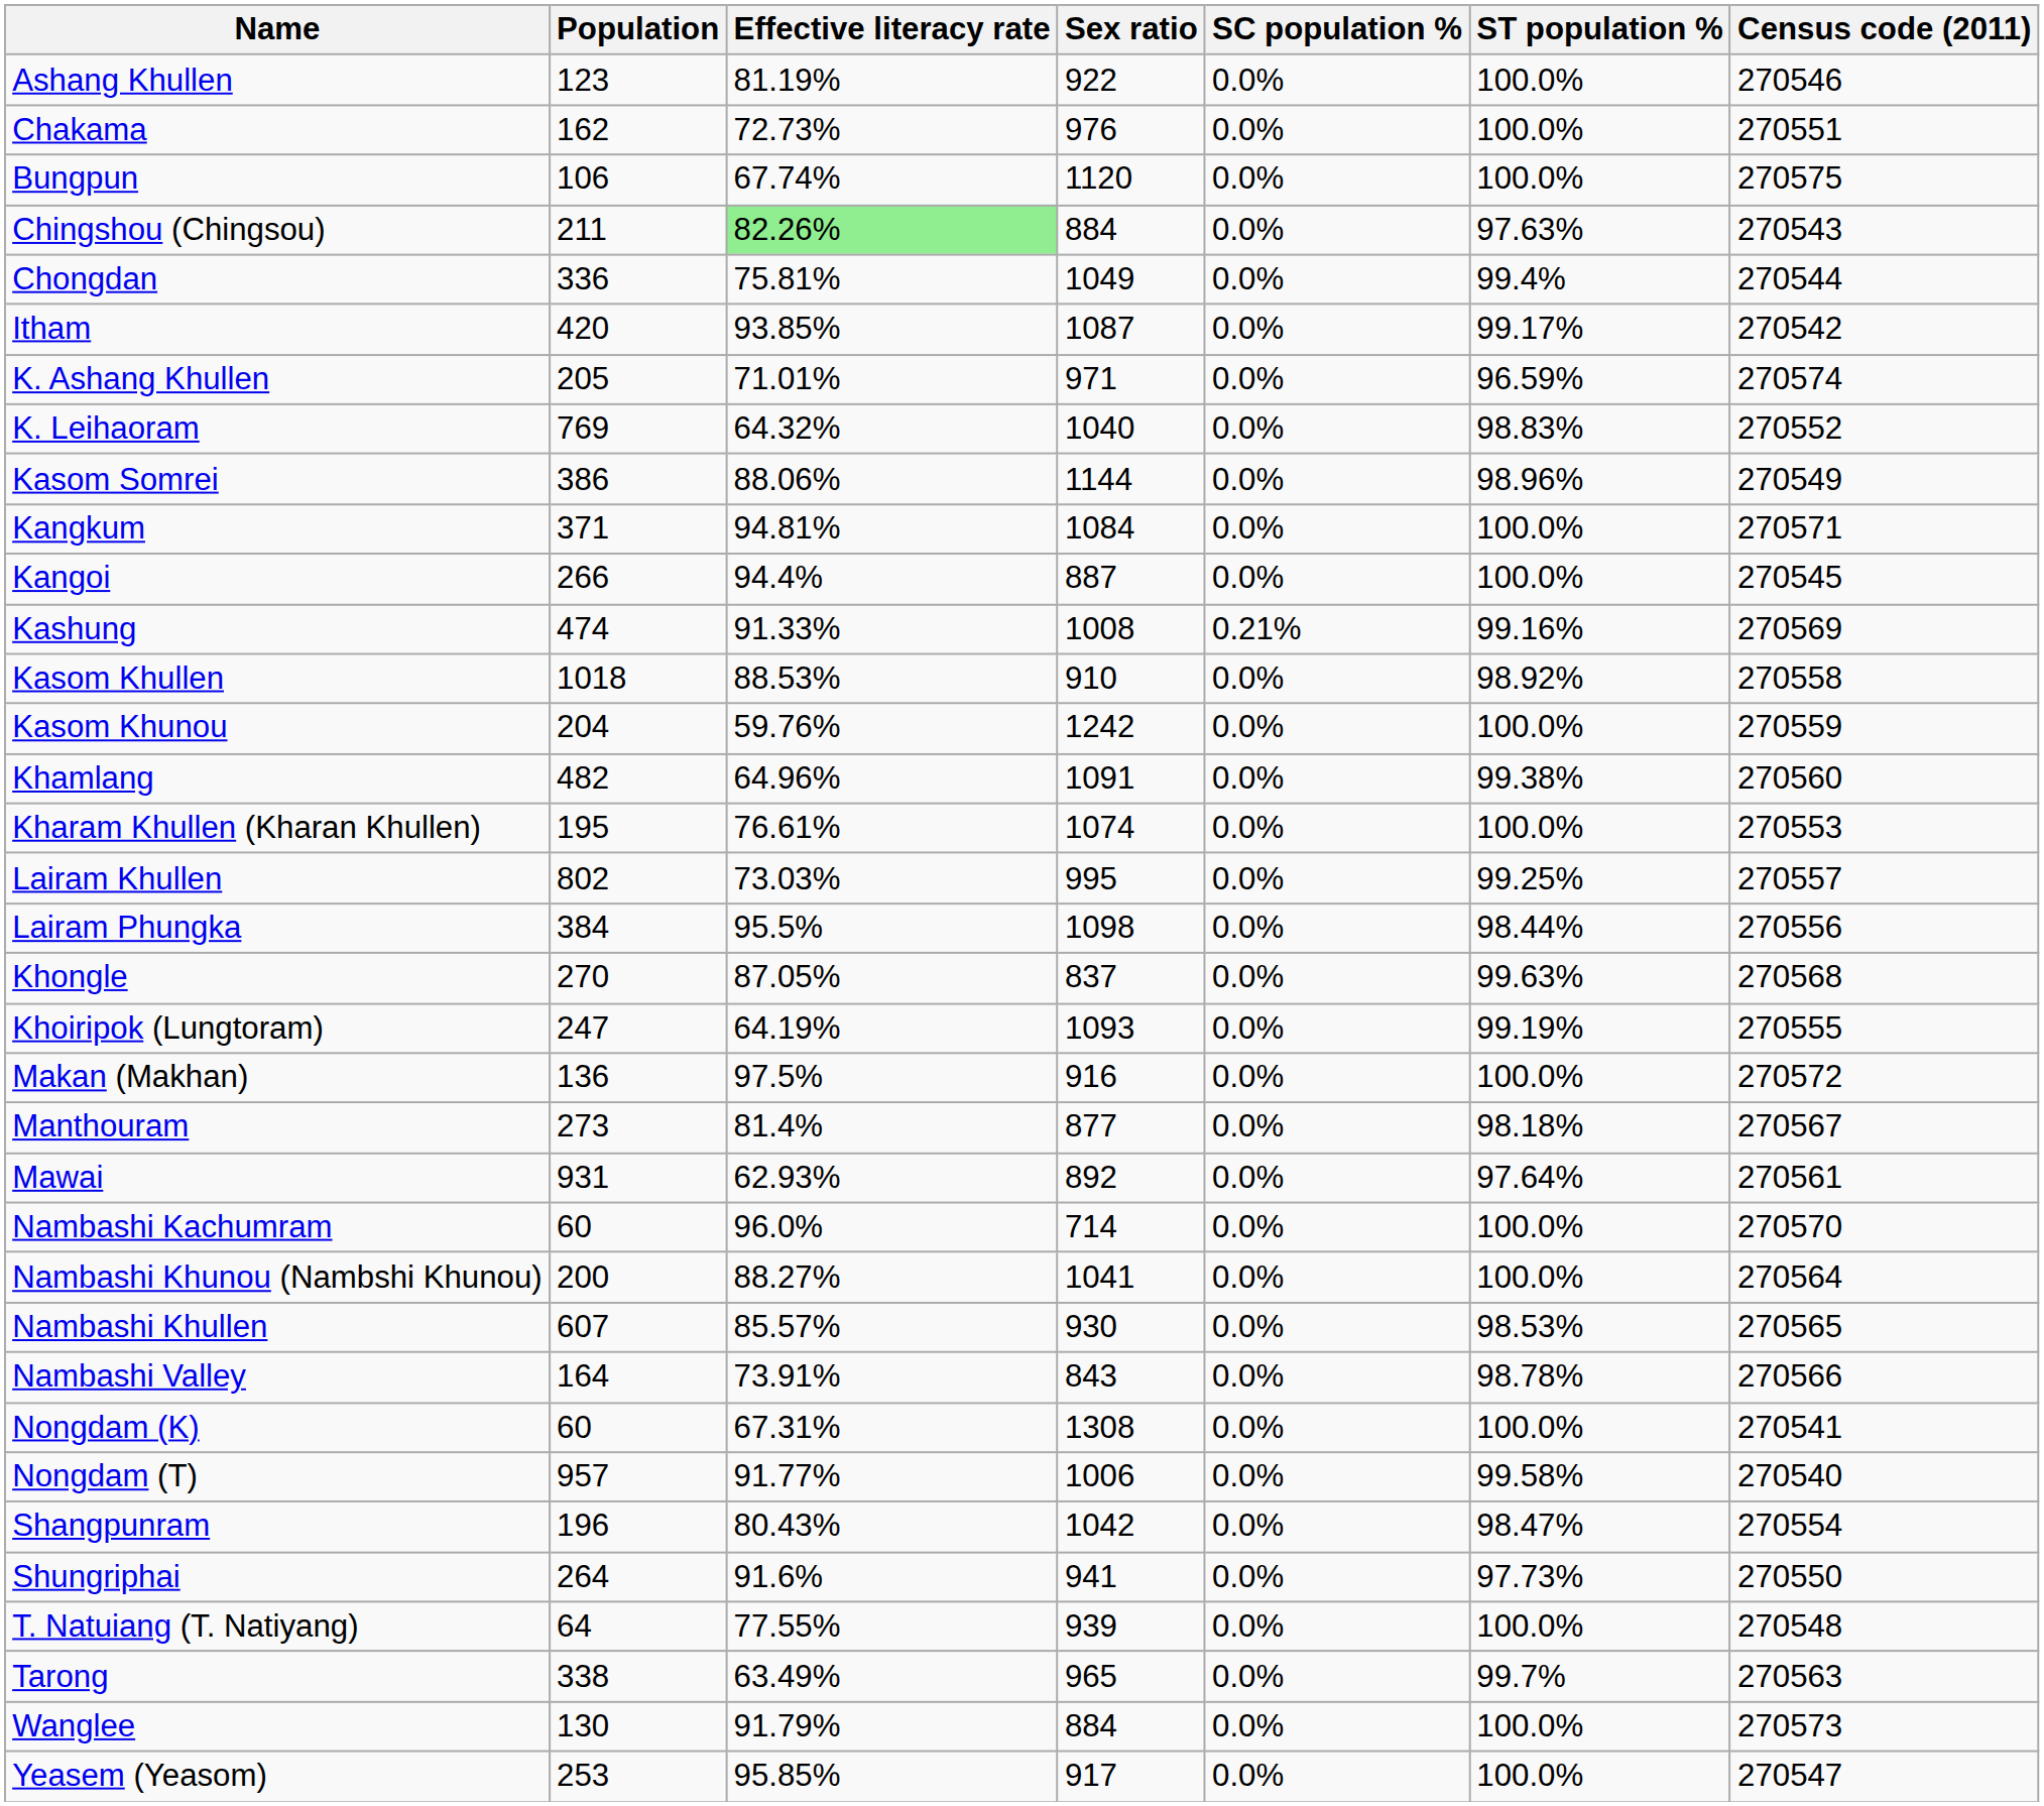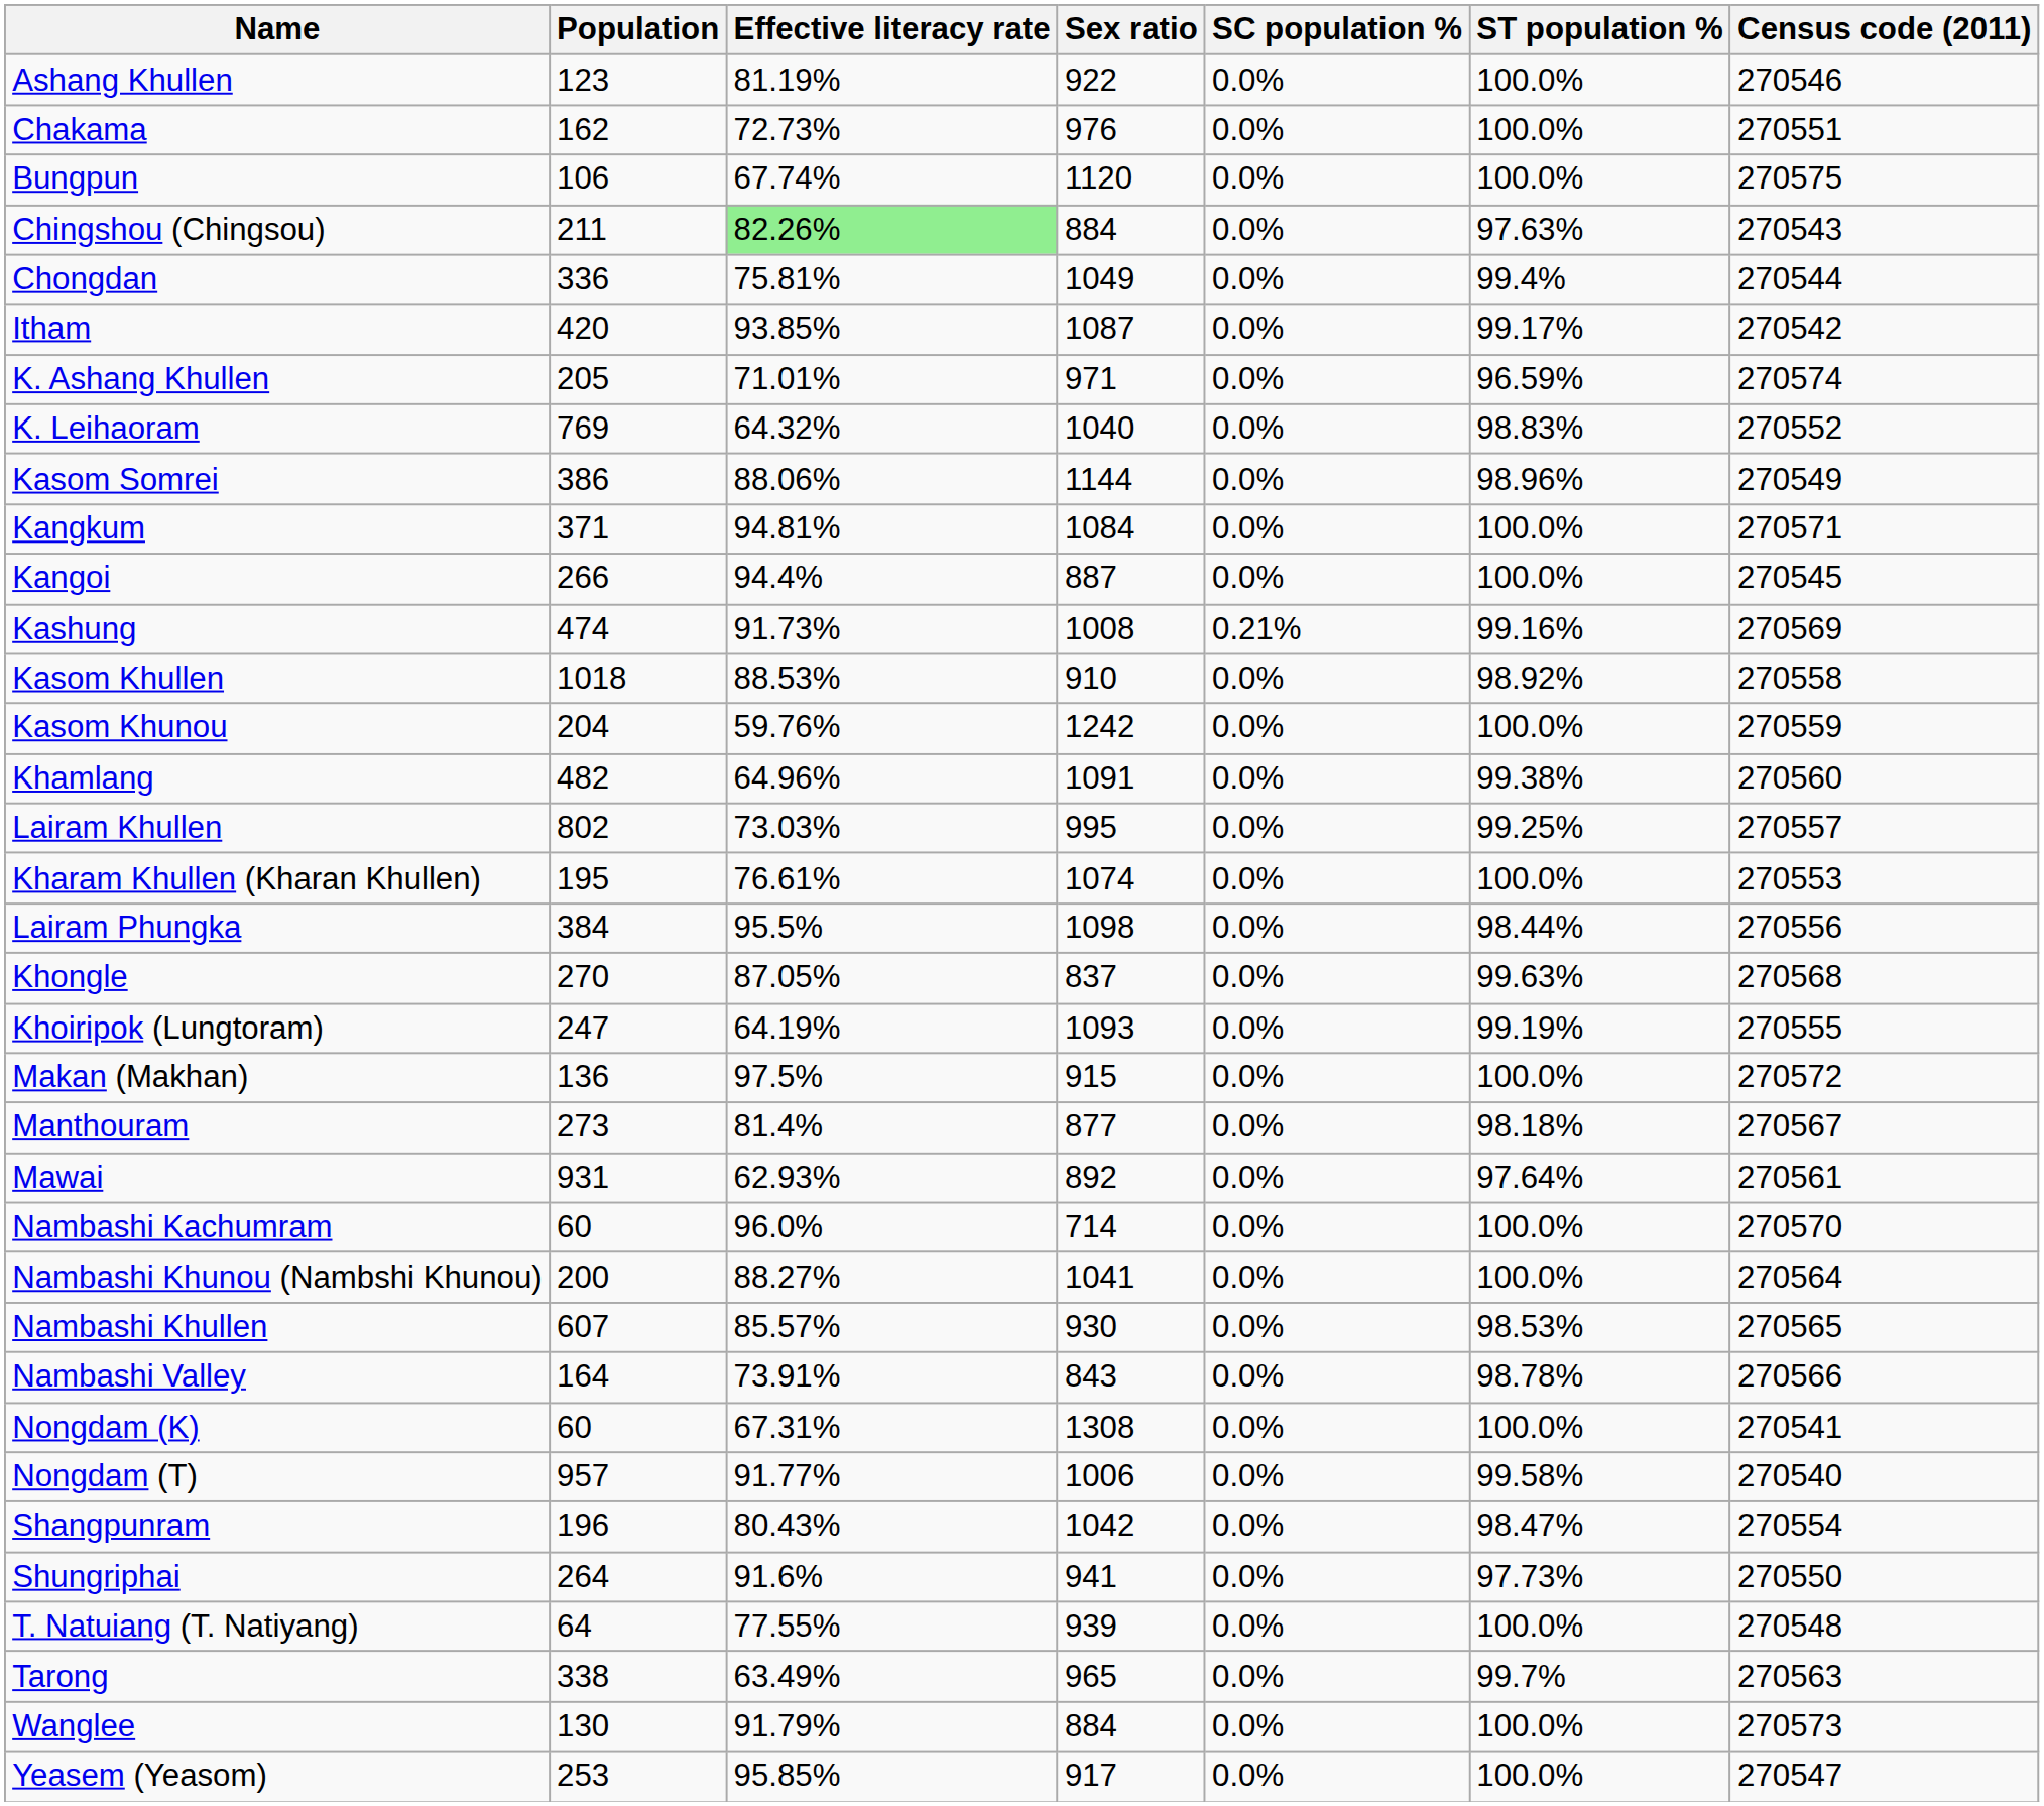Kashung | Effective literacy rate: 91.33% -> 91.73%
rows swapped: Kharam Khullen (Kharan Khullen) <-> Lairam Khullen
Makan (Makhan) | Sex ratio: 916 -> 915
